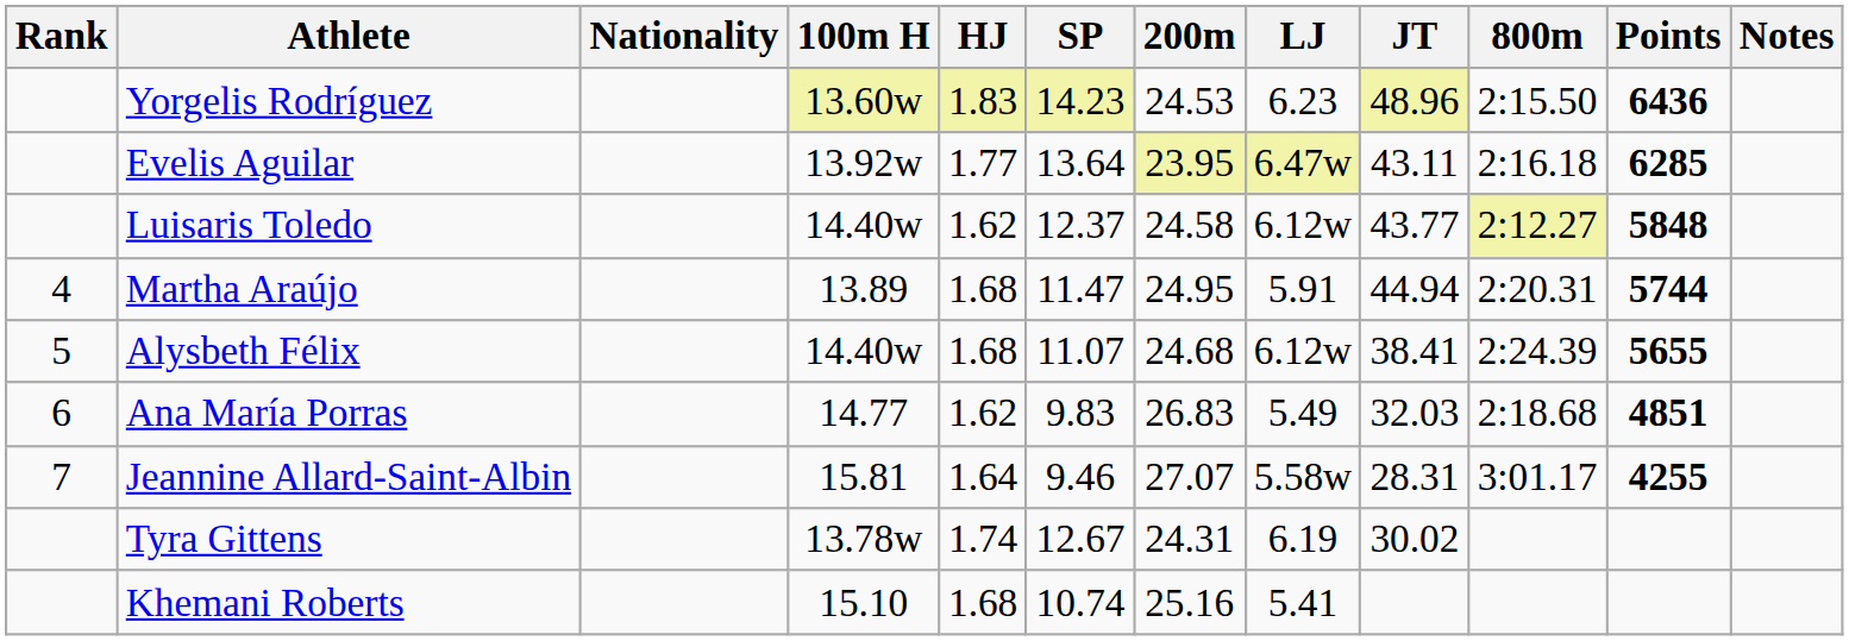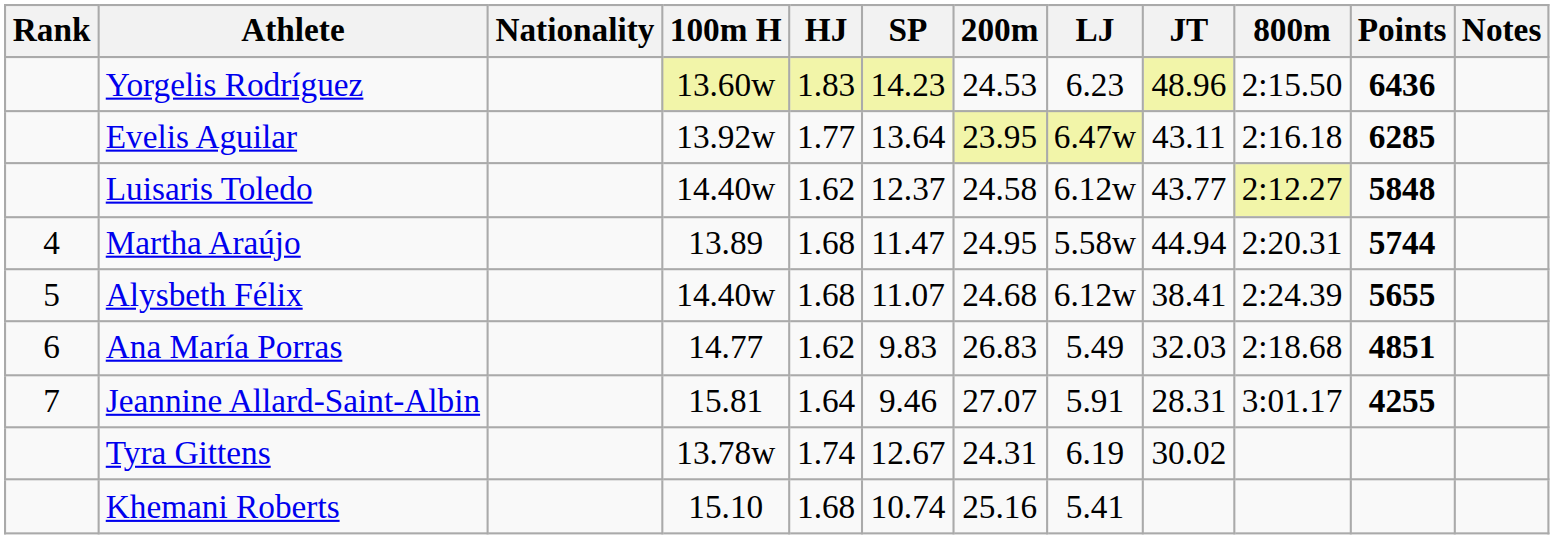Martha Araújo | LJ: 5.91 -> 5.58w
Jeannine Allard-Saint-Albin | LJ: 5.58w -> 5.91
